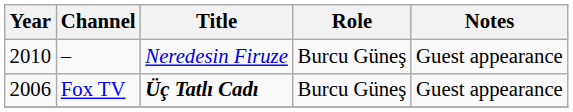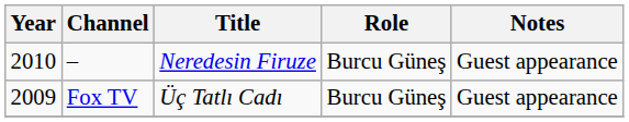Fox TV | Year: 2006 -> 2009
Fox TV | Title: bold -> normal
